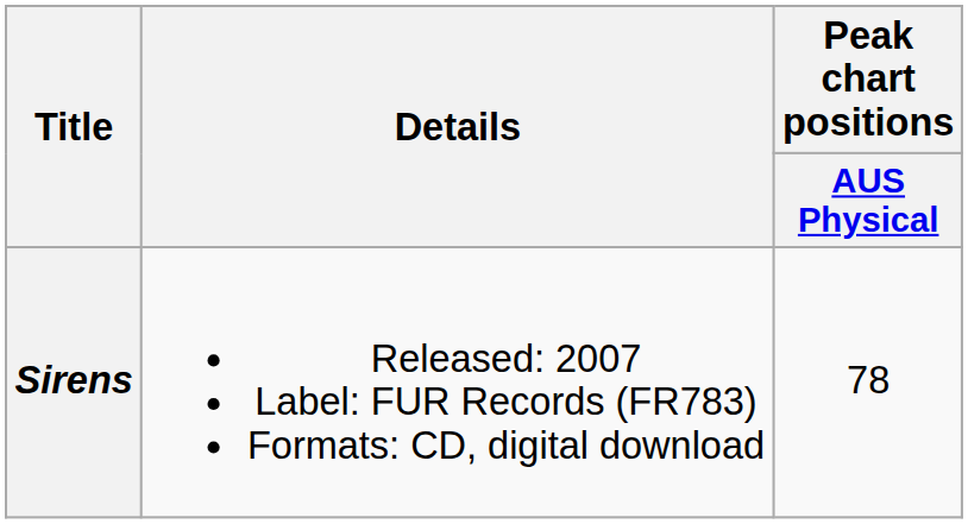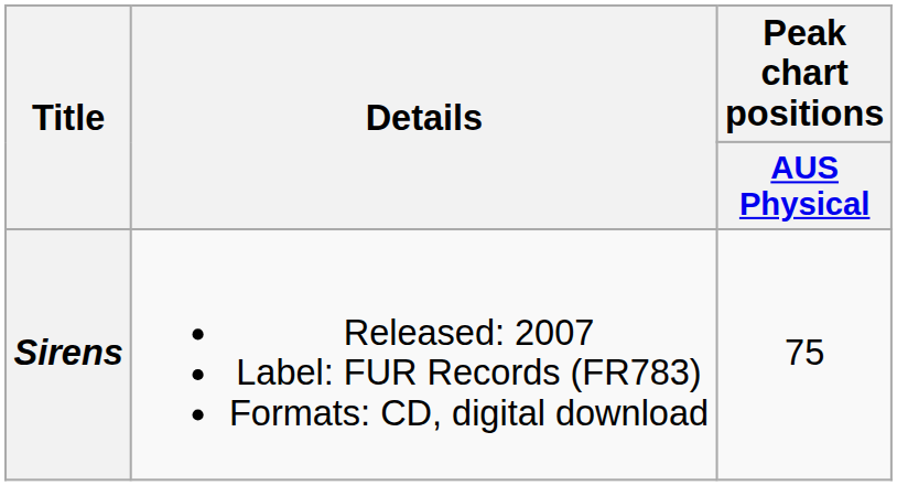Sirens | Peak chart positions / AUS Physical: 78 -> 75
